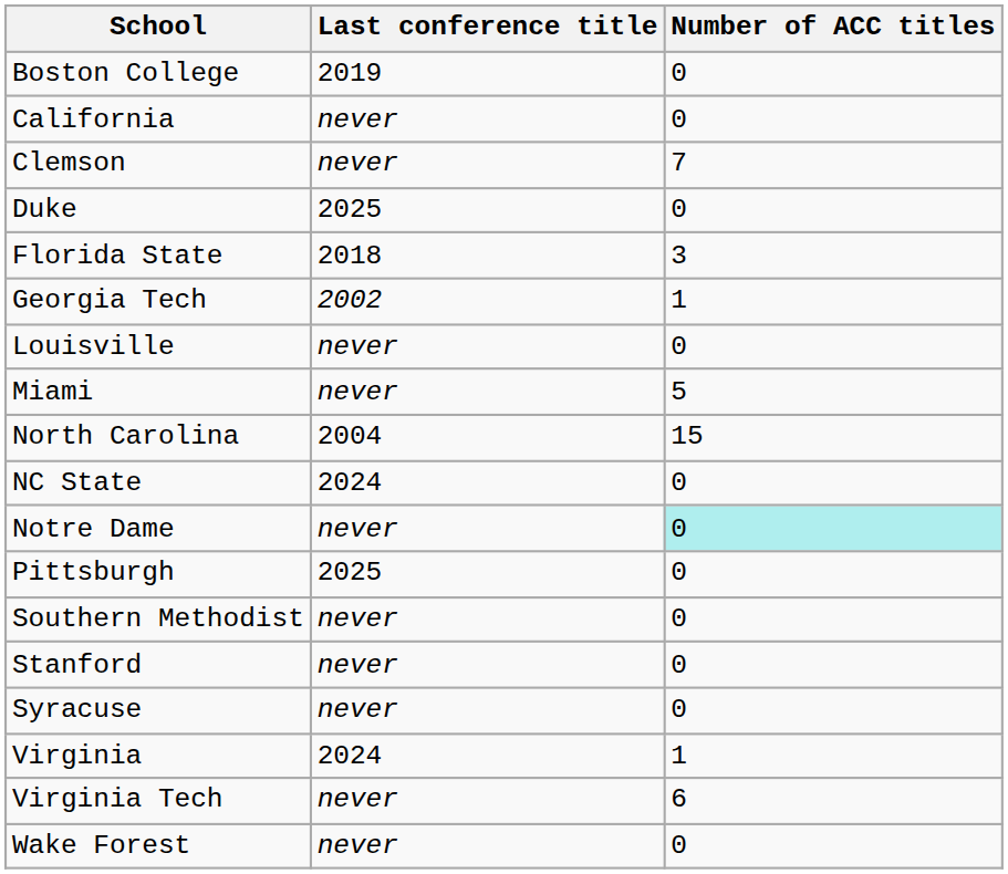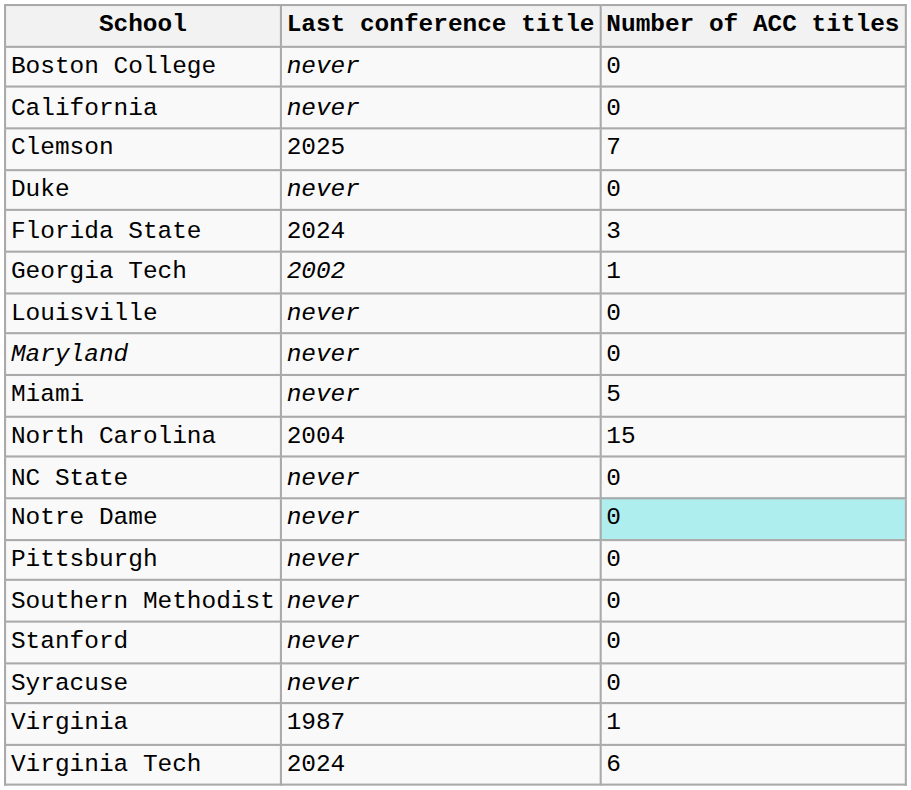Boston College | Last conference title: 2019 -> never
Clemson | Last conference title: never -> 2025
Duke | Last conference title: 2025 -> never
Florida State | Last conference title: 2018 -> 2024
+ row: Maryland | never | 0
NC State | Last conference title: 2024 -> never
Pittsburgh | Last conference title: 2025 -> never
Virginia | Last conference title: 2024 -> 1987
Virginia Tech | Last conference title: never -> 2024
- row: Wake Forest | never | 0
